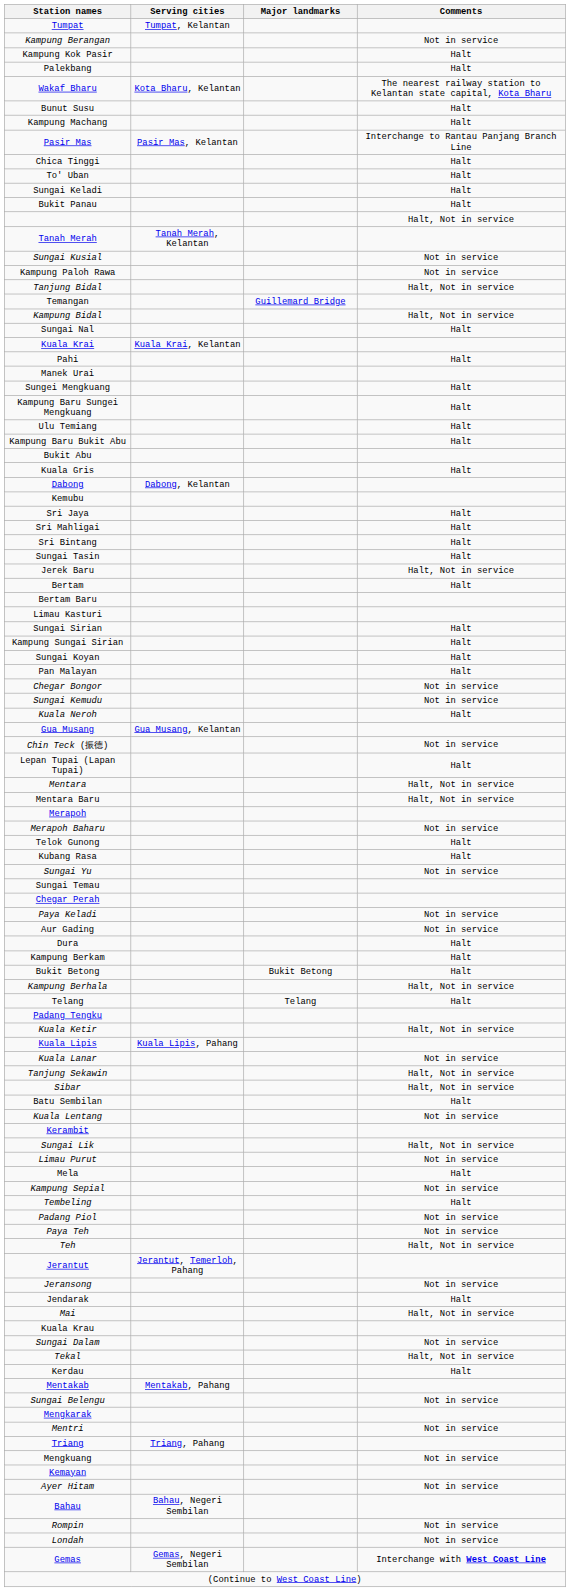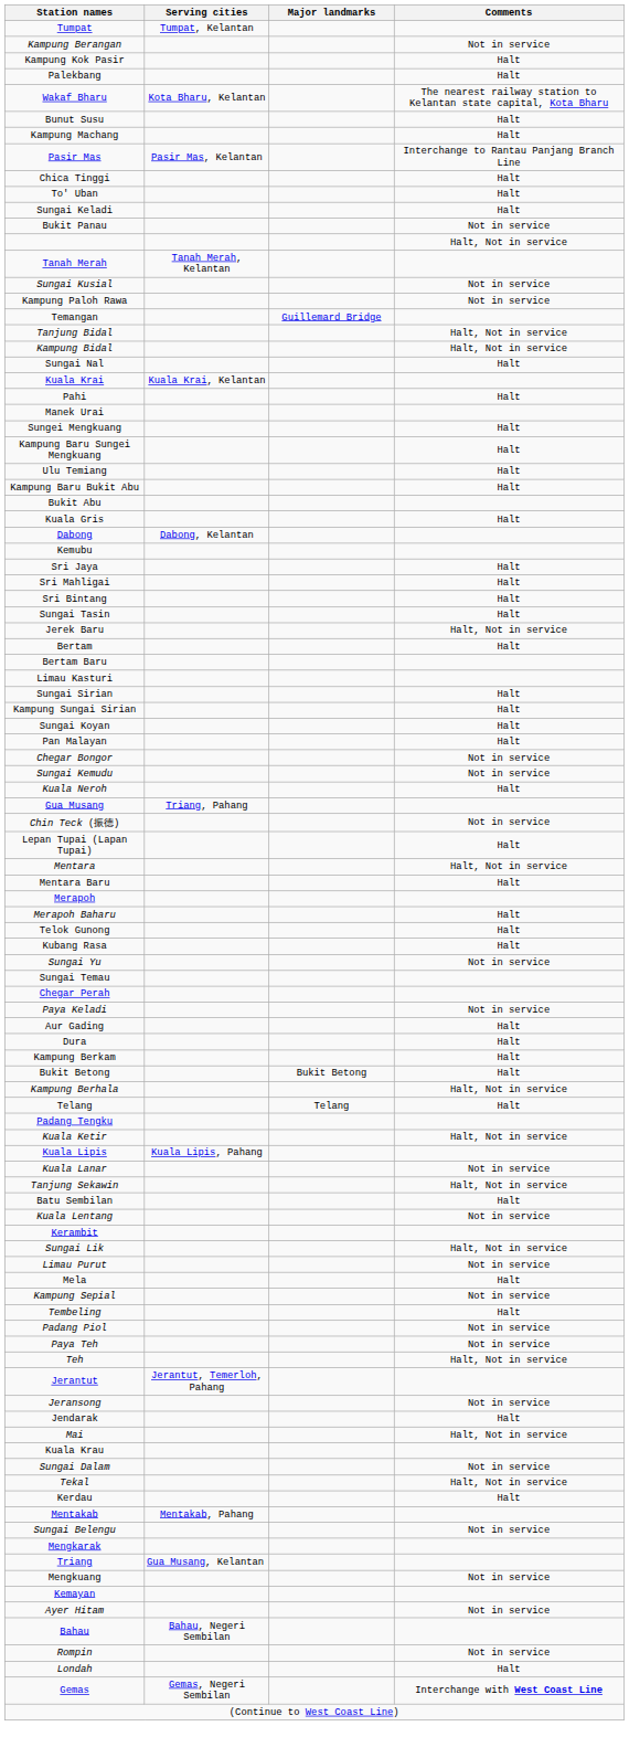Bukit Panau | Comments: Halt -> Not in service
rows swapped: Temangan <-> Tanjung Bidal
Gua Musang | Serving cities: Gua Musang, Kelantan -> Triang, Pahang
Mentara Baru | Comments: Halt, Not in service -> Halt
Merapoh Baharu | Comments: Not in service -> Halt
Aur Gading | Comments: Not in service -> Halt
- row: Sibar | Halt, Not in service
- row: Mentri | Not in service
Triang | Serving cities: Triang, Pahang -> Gua Musang, Kelantan
Londah | Comments: Not in service -> Halt
